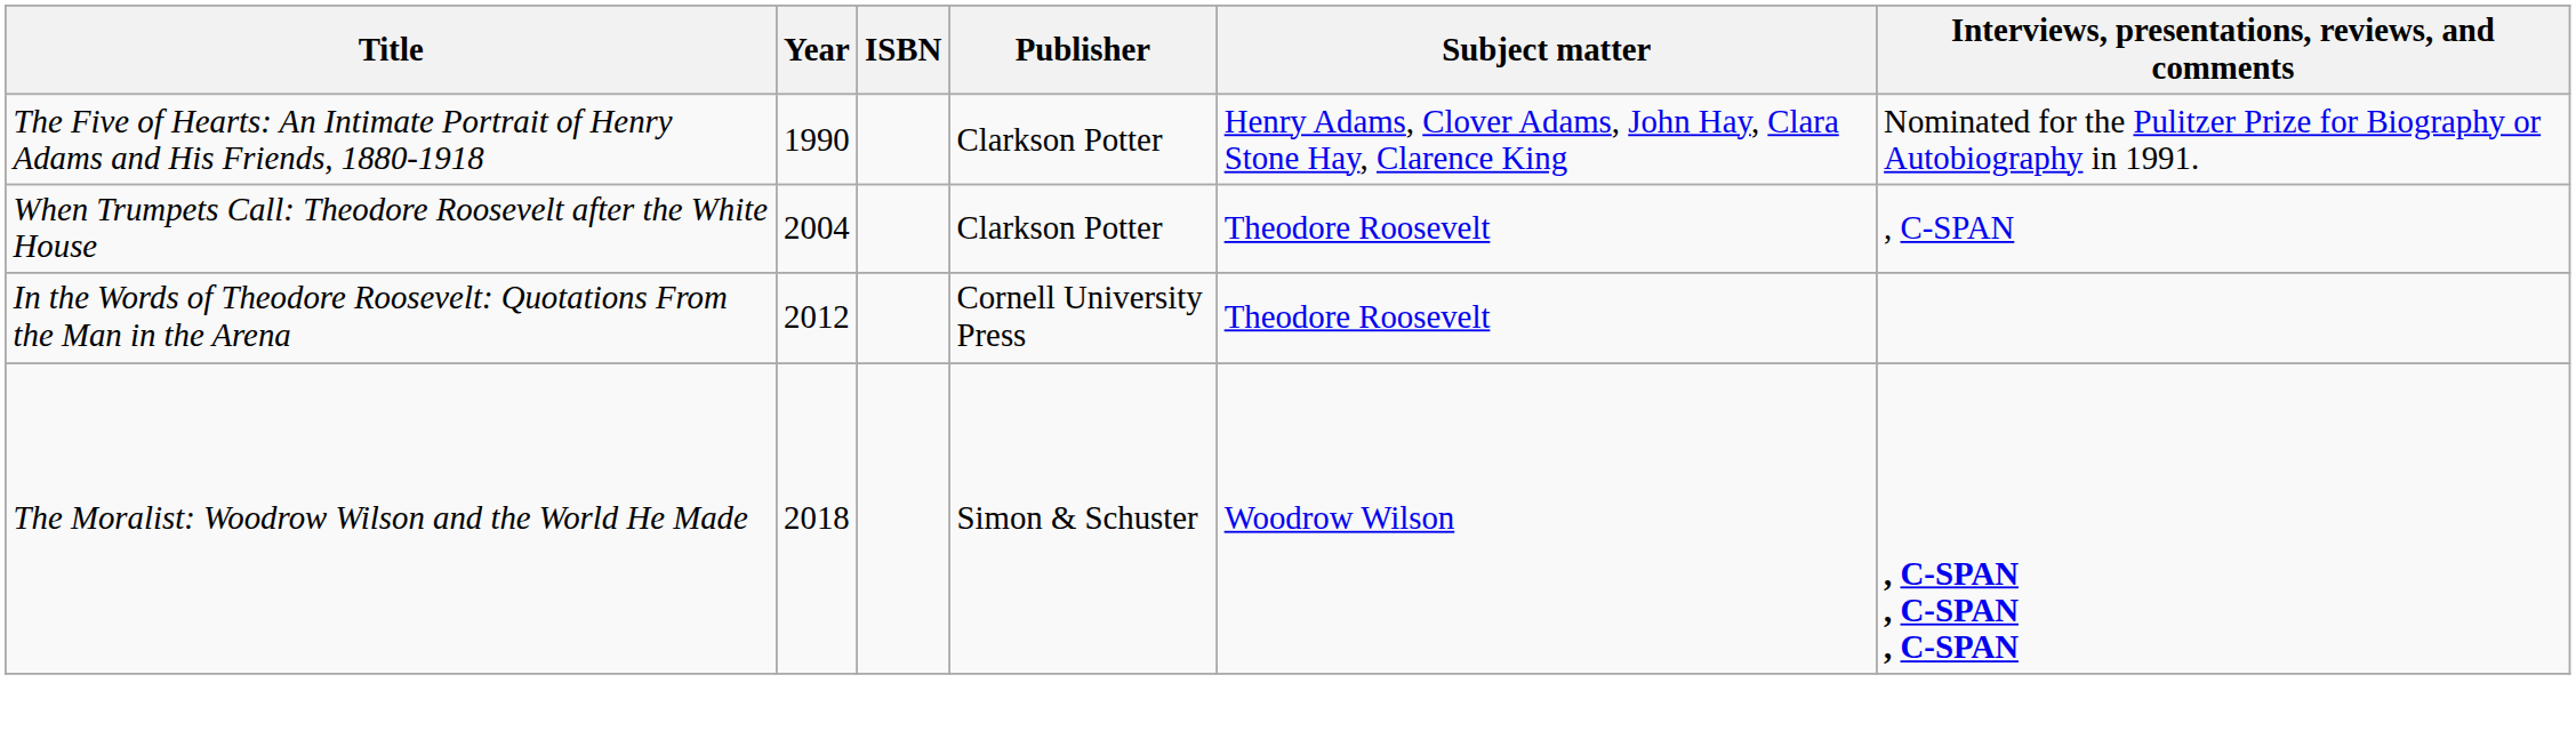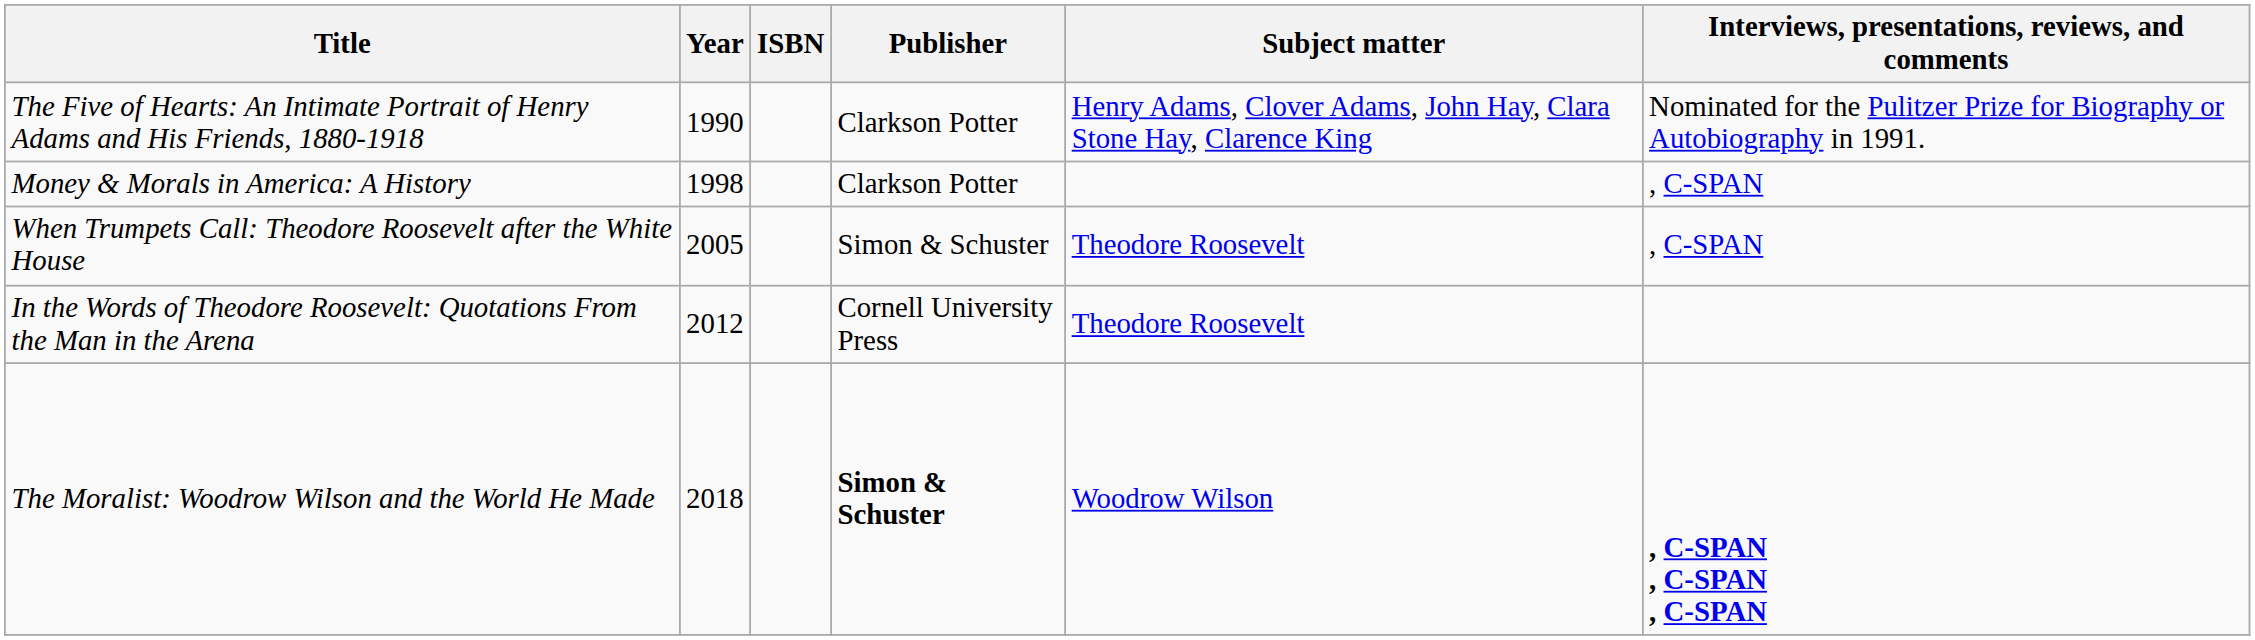+ row: Money & Morals in America: A History | 1998 | Clarkson Potter | , C-SPAN
When Trumpets Call: Theodore Roosevelt after the White House | Year: 2004 -> 2005
When Trumpets Call: Theodore Roosevelt after the White House | Publisher: Clarkson Potter -> Simon & Schuster
The Moralist: Woodrow Wilson and the World He Made | Publisher: normal -> bold
